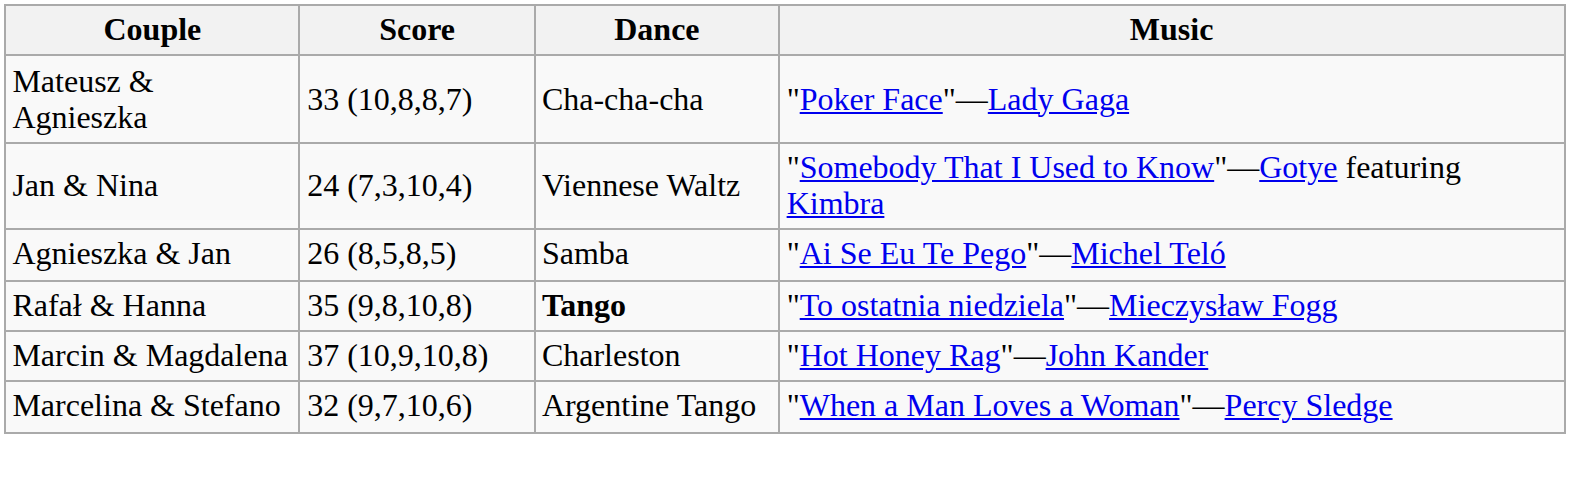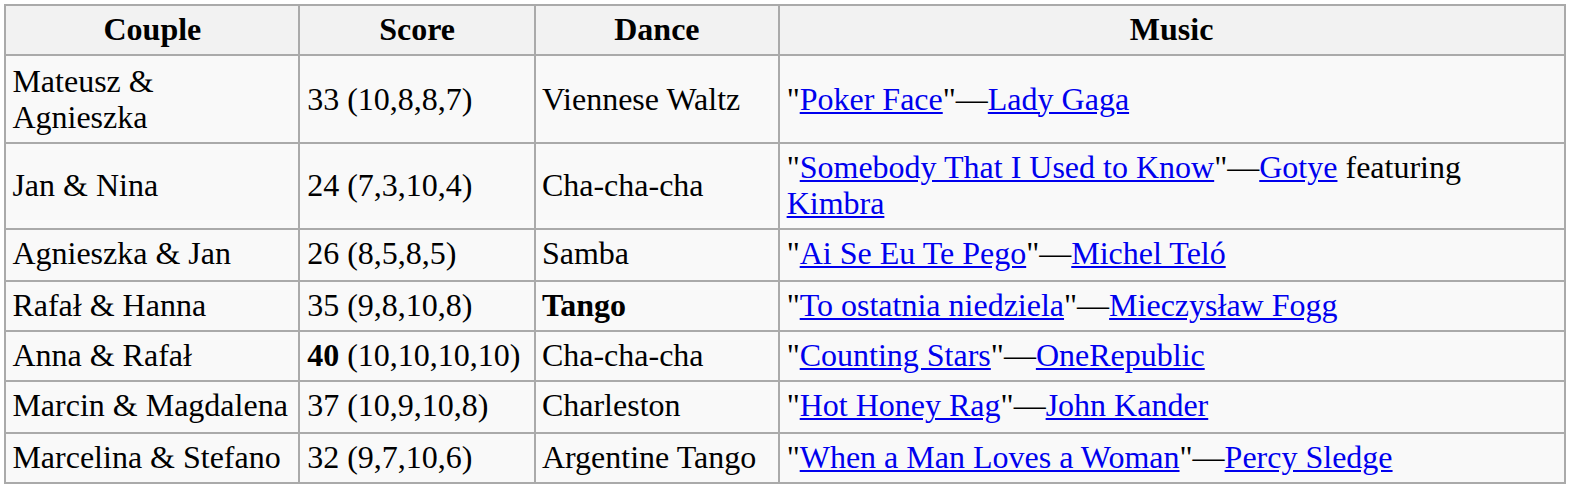Mateusz & Agnieszka | Dance: Cha-cha-cha -> Viennese Waltz
Jan & Nina | Dance: Viennese Waltz -> Cha-cha-cha
+ row: Anna & Rafał | 40 (10,10,10,10) | Cha-cha-cha | "Counting Stars"—OneRepublic
